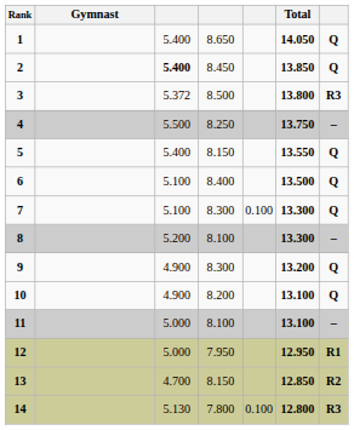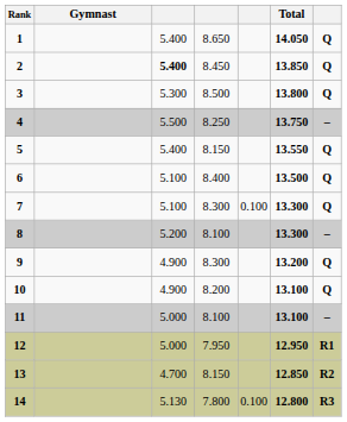3 | column 3: 5.372 -> 5.300
3 | column 7: R3 -> Q
